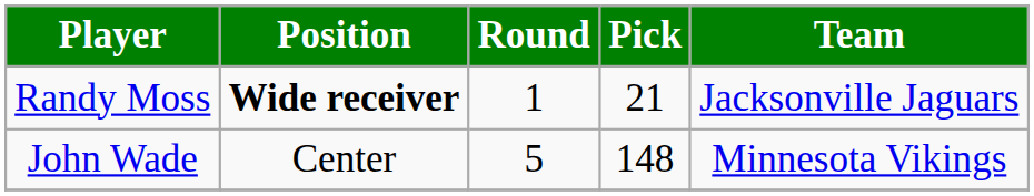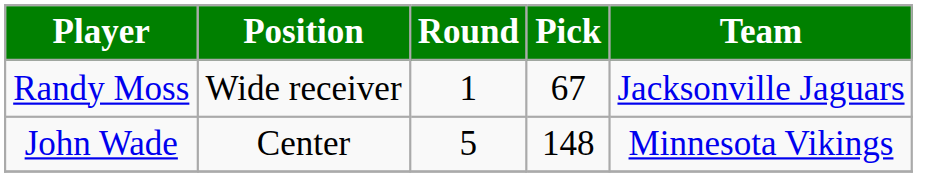Randy Moss | Position: bold -> normal
Randy Moss | Pick: 21 -> 67
